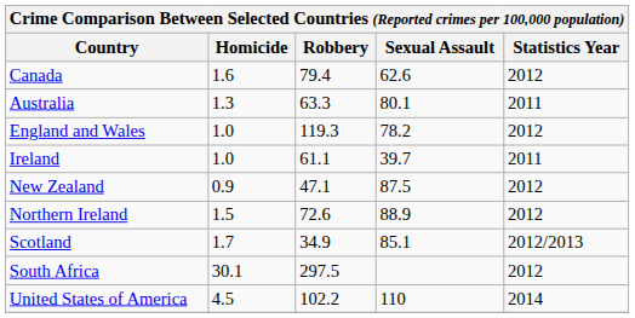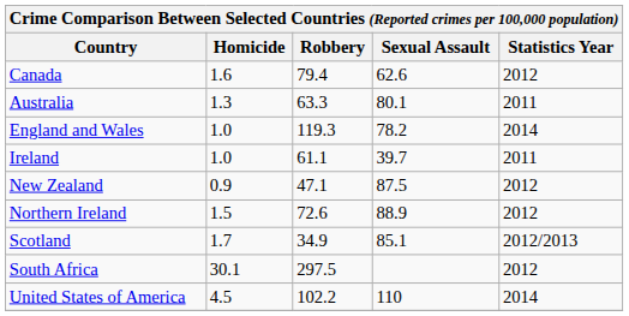England and Wales | Statistics Year: 2012 -> 2014
